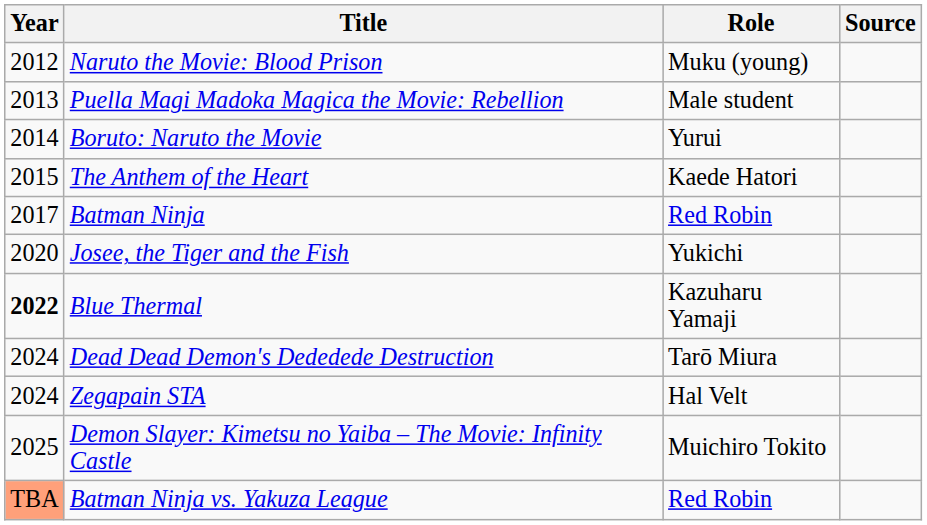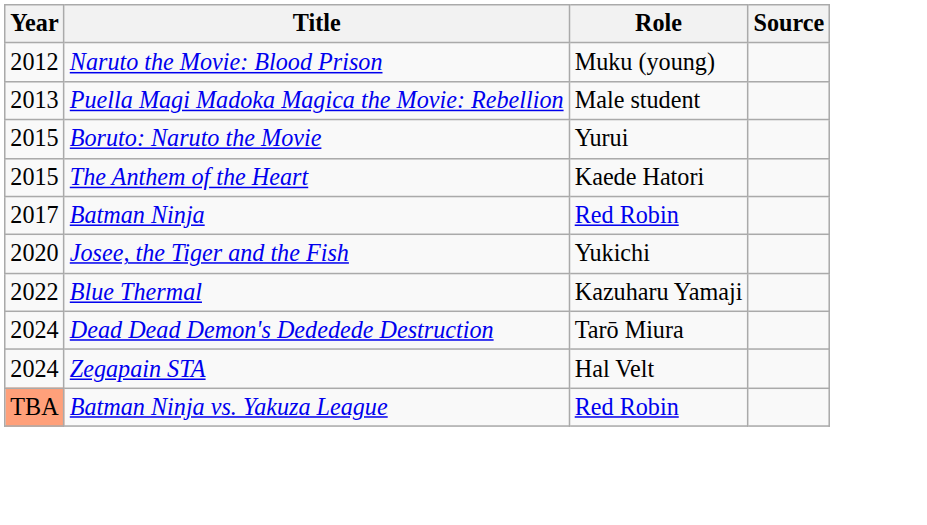Boruto: Naruto the Movie | Year: 2014 -> 2015
Blue Thermal | Year: bold -> normal
- row: 2025 | Demon Slayer: Kimetsu no Yaiba – The Movie: Infinity Castle | Muichiro Tokito
